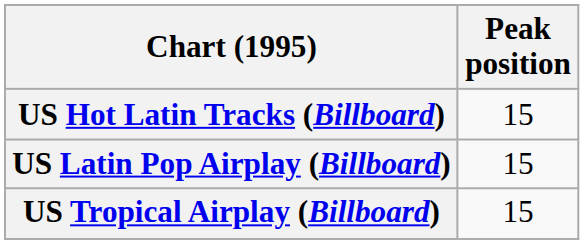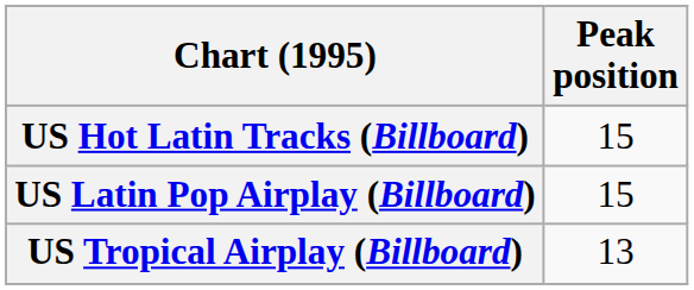US Tropical Airplay (Billboard) | Peak position: 15 -> 13
